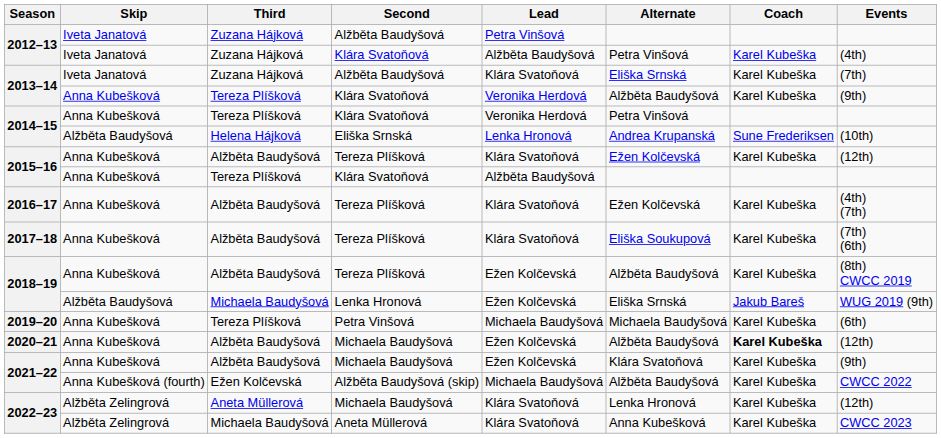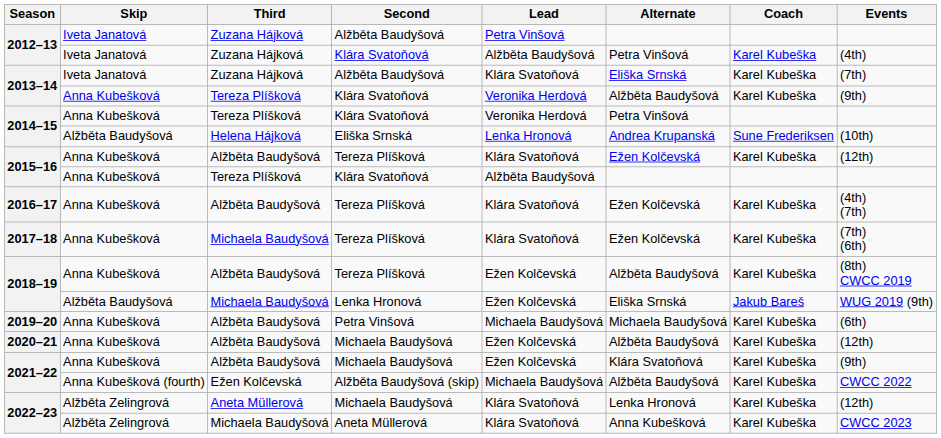2017–18 | Third: Alžběta Baudyšová -> Michaela Baudyšová
2017–18 | Alternate: Eliška Soukupová -> Ežen Kolčevská
2019–20 | Third: Tereza Plíšková -> Alžběta Baudyšová
2020–21 | Coach: bold -> normal
